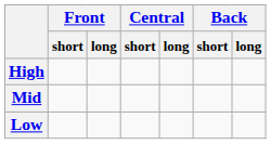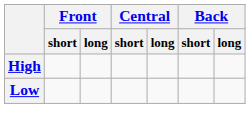- row: Mid
